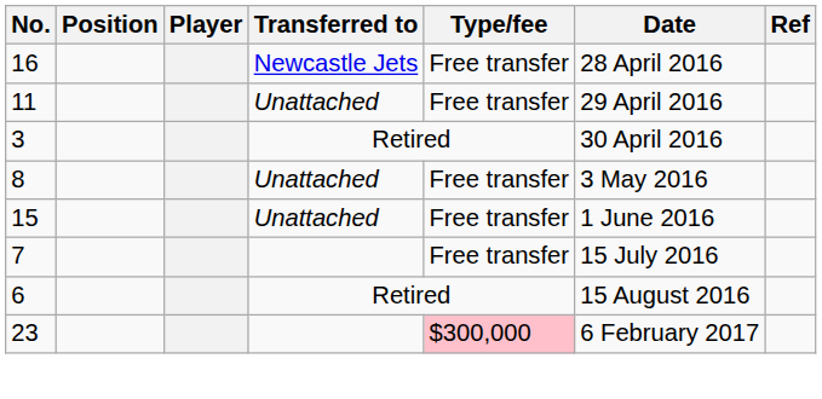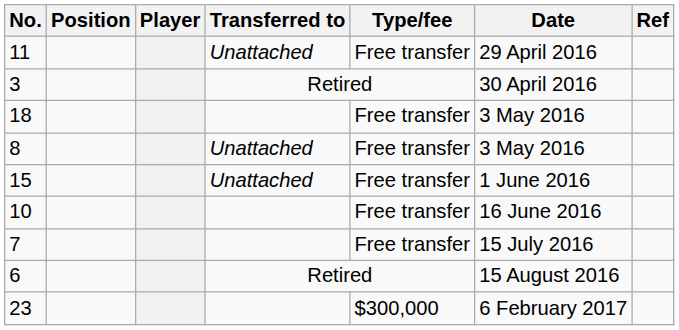- row: 16 | Newcastle Jets | Free transfer | 28 April 2016
+ row: 18 | Free transfer | 3 May 2016
+ row: 10 | Free transfer | 16 June 2016
23 | Type/fee: pink background -> no background
